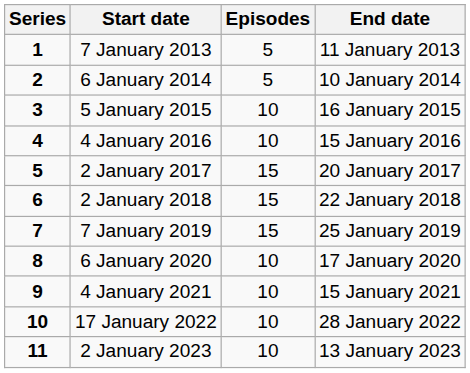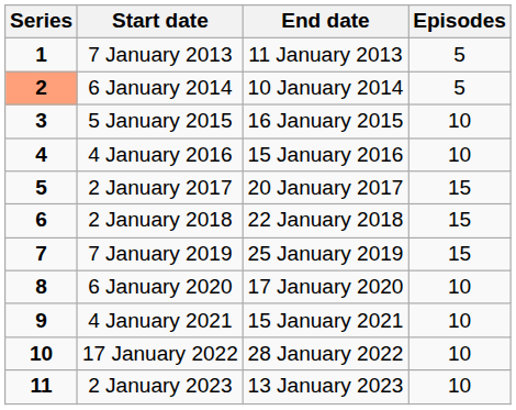columns swapped: End date <-> Episodes
6 January 2014 | Series: no background -> lightsalmon background
